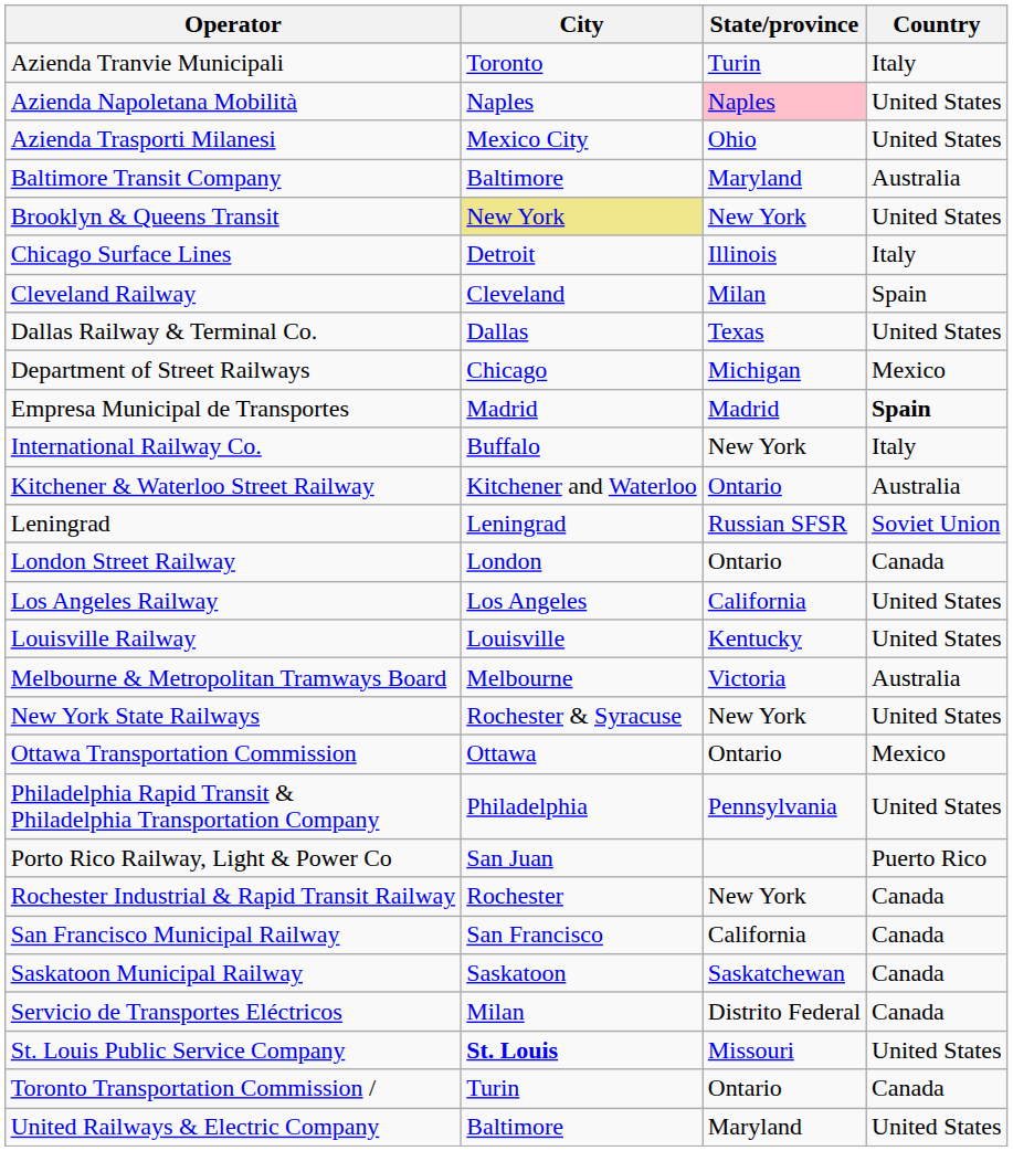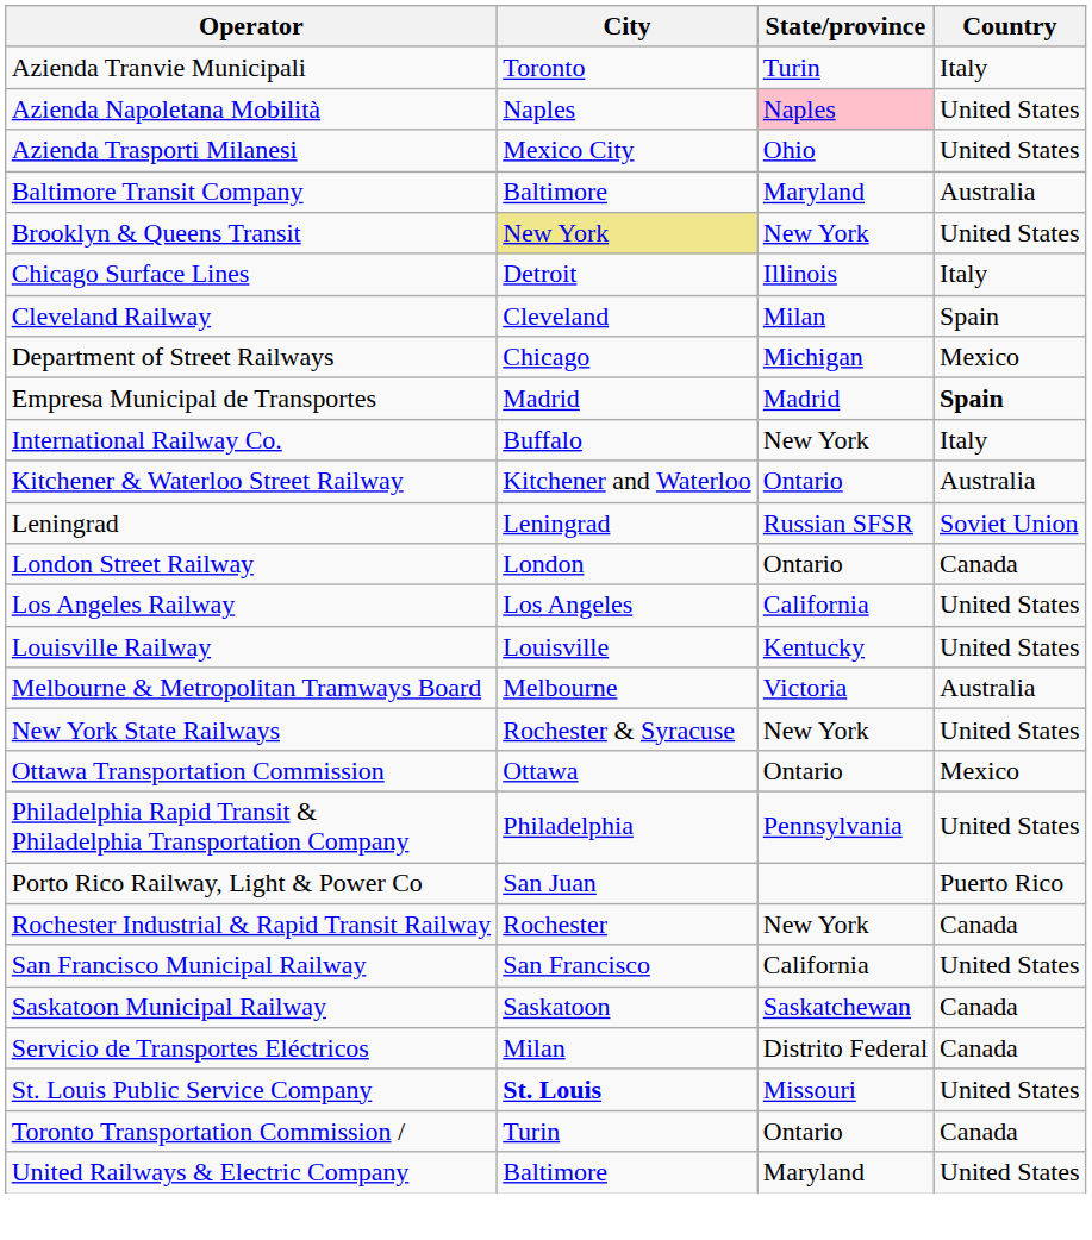- row: Dallas Railway & Terminal Co. | Dallas | Texas | United States
San Francisco Municipal Railway | Country: Canada -> United States
